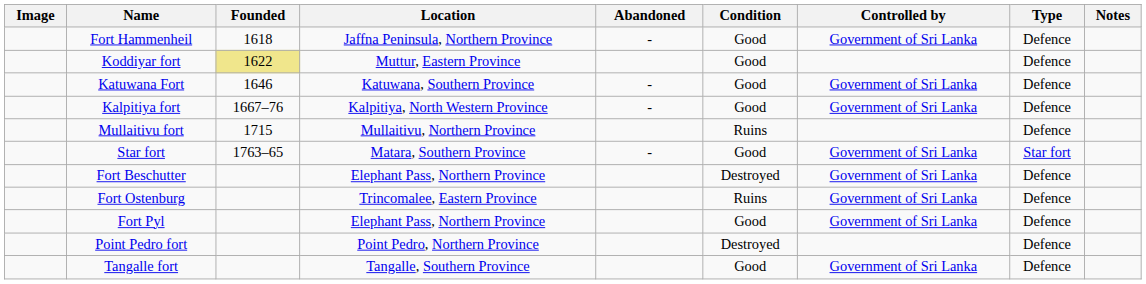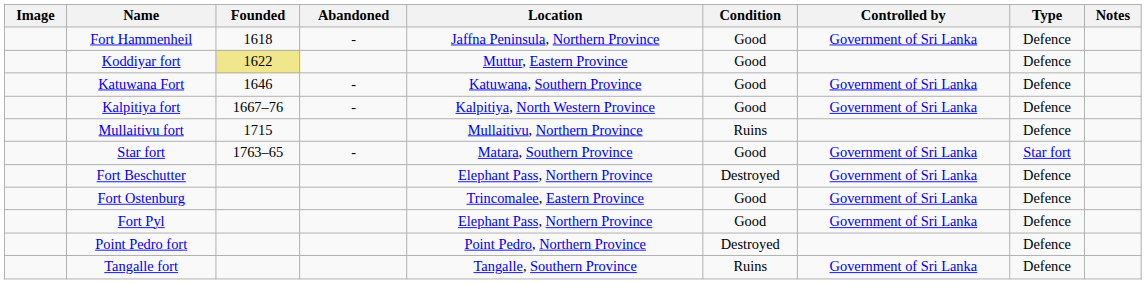columns swapped: Abandoned <-> Location
Fort Ostenburg | Condition: Ruins -> Good
Tangalle fort | Condition: Good -> Ruins
